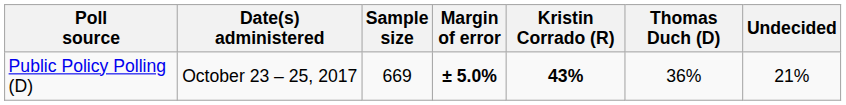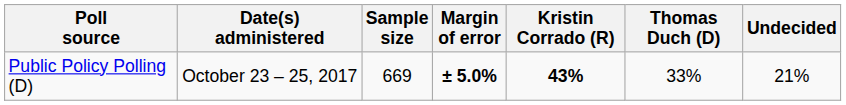Public Policy Polling (D) | Thomas Duch (D): 36% -> 33%
